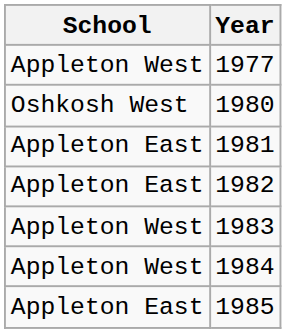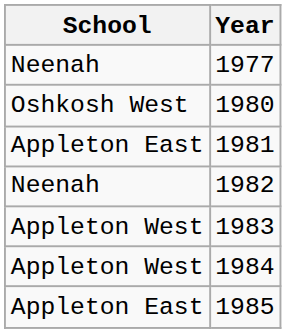1977 | School: Appleton West -> Neenah
1982 | School: Appleton East -> Neenah
